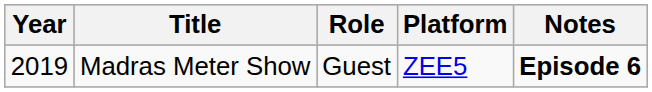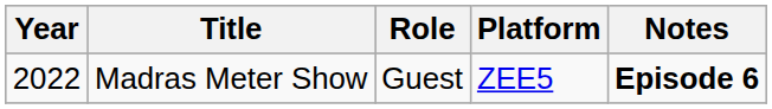Madras Meter Show | Year: 2019 -> 2022
